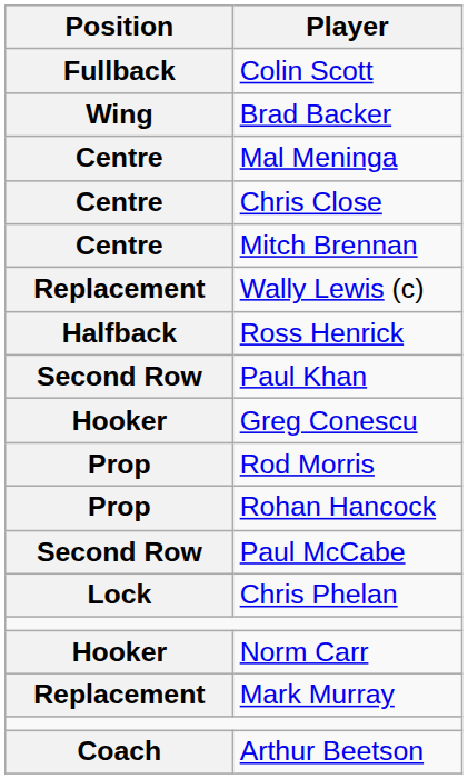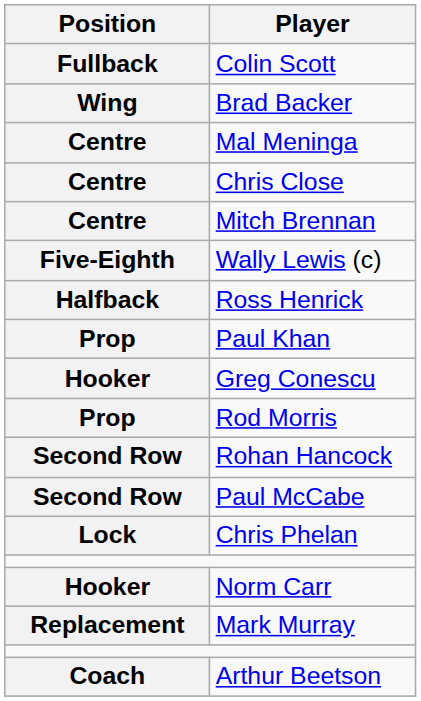Wally Lewis (c) | Position: Replacement -> Five-Eighth
Paul Khan | Position: Second Row -> Prop
Rohan Hancock | Position: Prop -> Second Row
